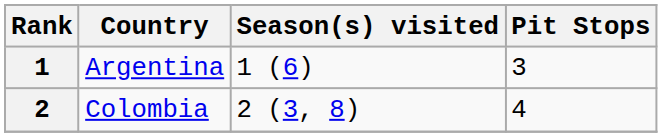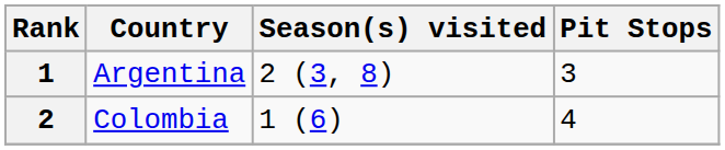1 | Season(s) visited: 1 (6) -> 2 (3, 8)
2 | Season(s) visited: 2 (3, 8) -> 1 (6)
